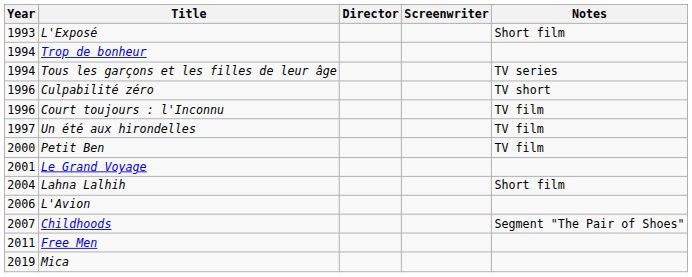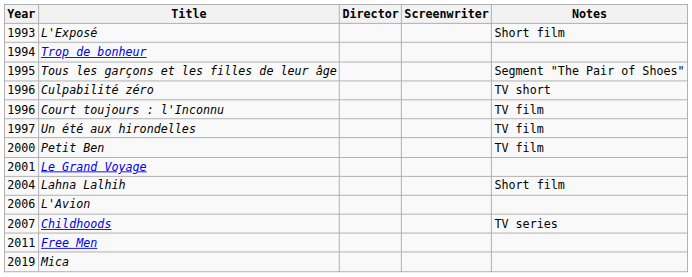Tous les garçons et les filles de leur âge | Year: 1994 -> 1995
Tous les garçons et les filles de leur âge | Notes: TV series -> Segment "The Pair of Shoes"
Childhoods | Notes: Segment "The Pair of Shoes" -> TV series
